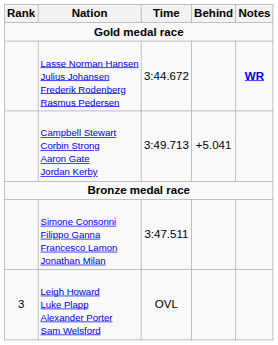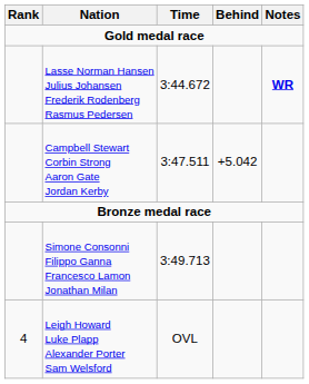Campbell Stewart Corbin Strong Aaron Gate Jordan Kerby | Time: 3:49.713 -> 3:47.511
Campbell Stewart Corbin Strong Aaron Gate Jordan Kerby | Behind: +5.041 -> +5.042
Simone Consonni Filippo Ganna Francesco Lamon Jonathan Milan | Time: 3:47.511 -> 3:49.713
Leigh Howard Luke Plapp Alexander Porter Sam Welsford | Rank: 3 -> 4
